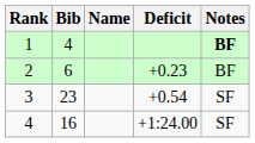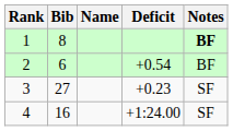1 | Bib: 4 -> 8
2 | Deficit: +0.23 -> +0.54
3 | Bib: 23 -> 27
3 | Deficit: +0.54 -> +0.23
